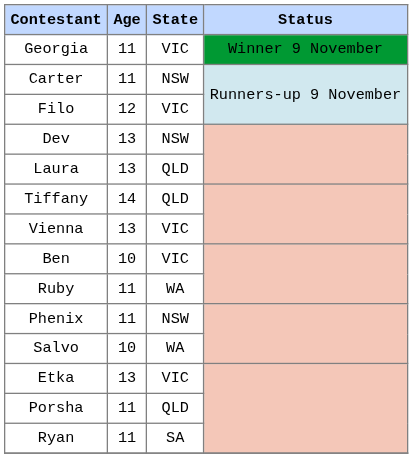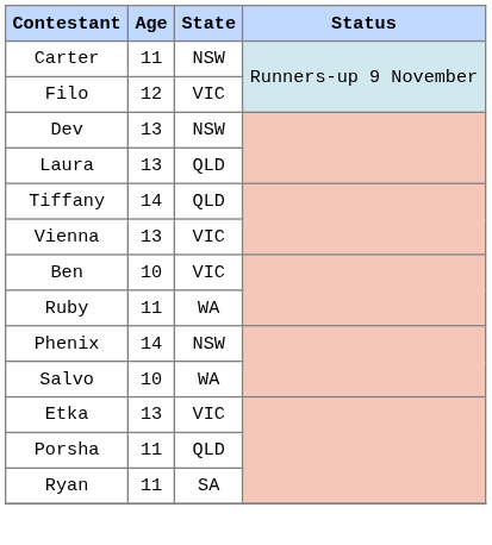- row: Georgia | 11 | VIC | Winner 9 November
Phenix | Age: 11 -> 14
